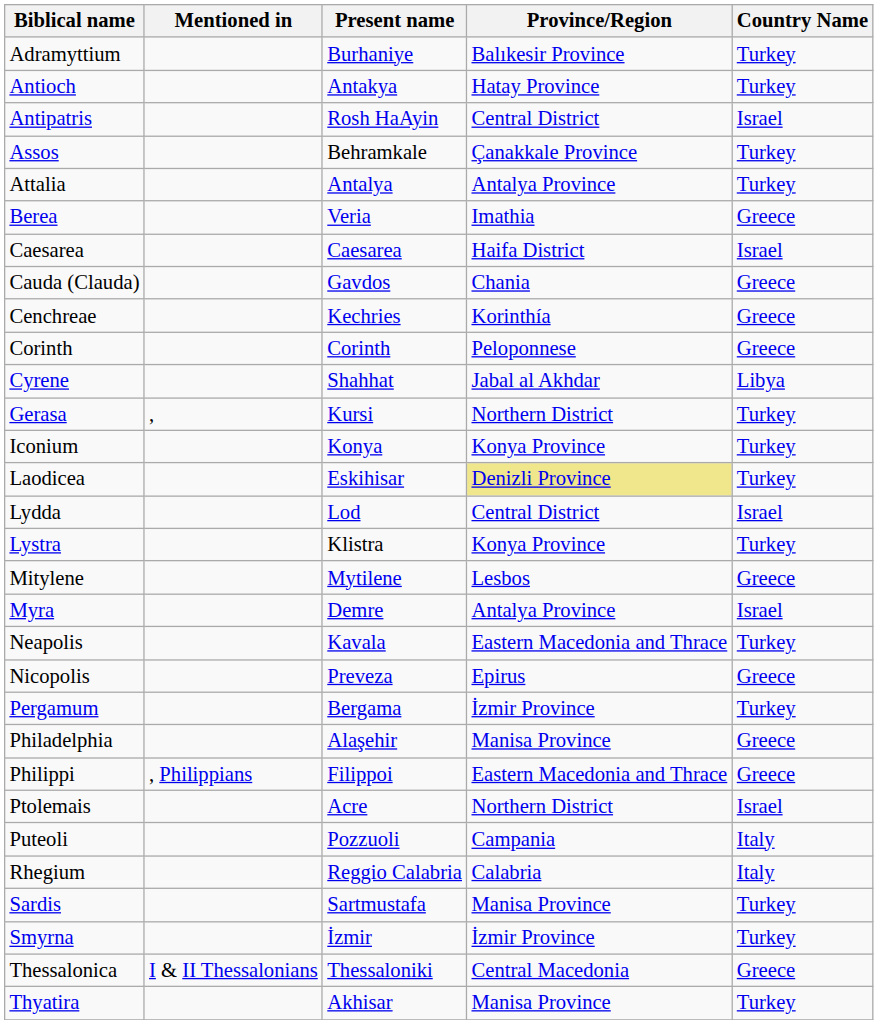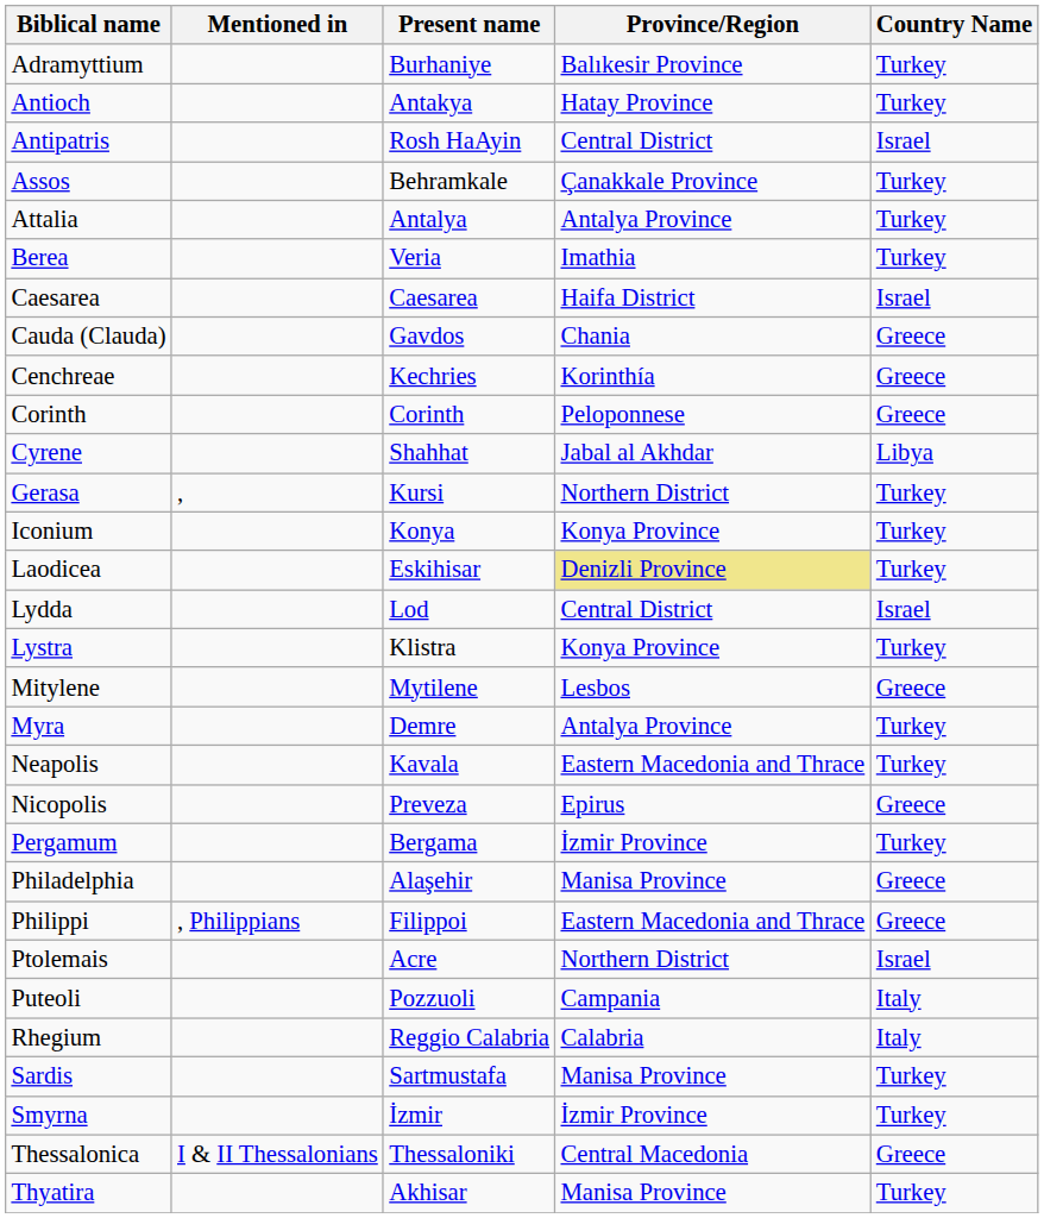Berea | Country Name: Greece -> Turkey
Myra | Country Name: Israel -> Turkey
